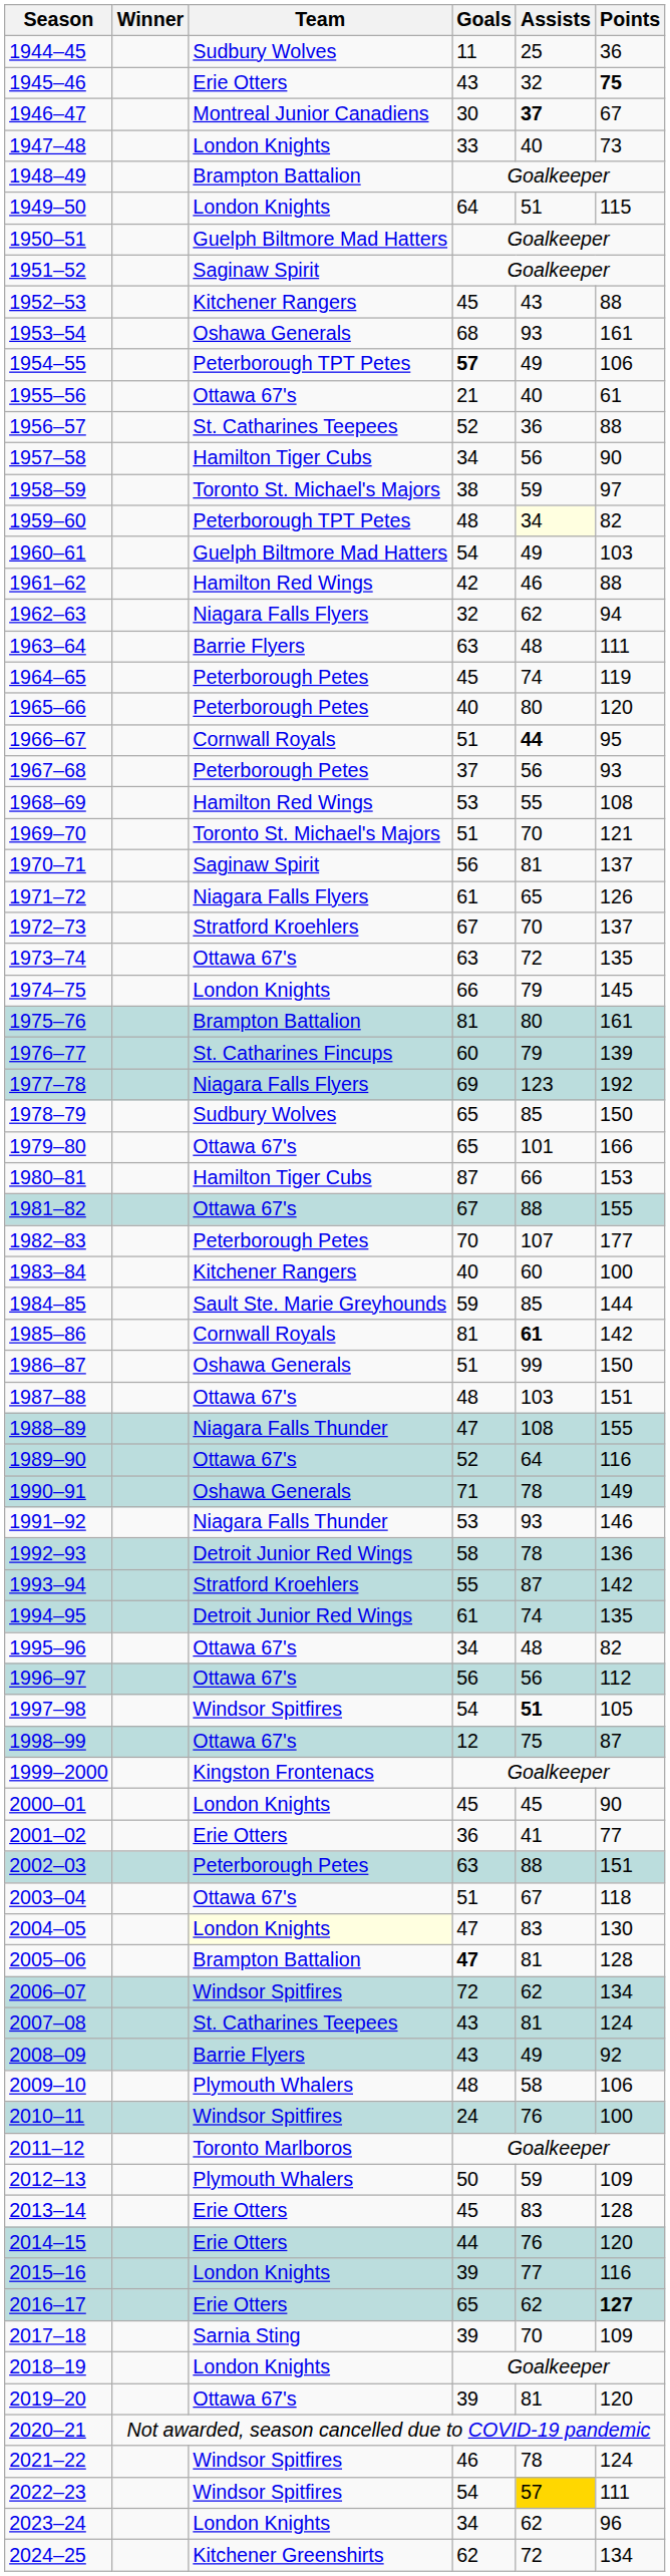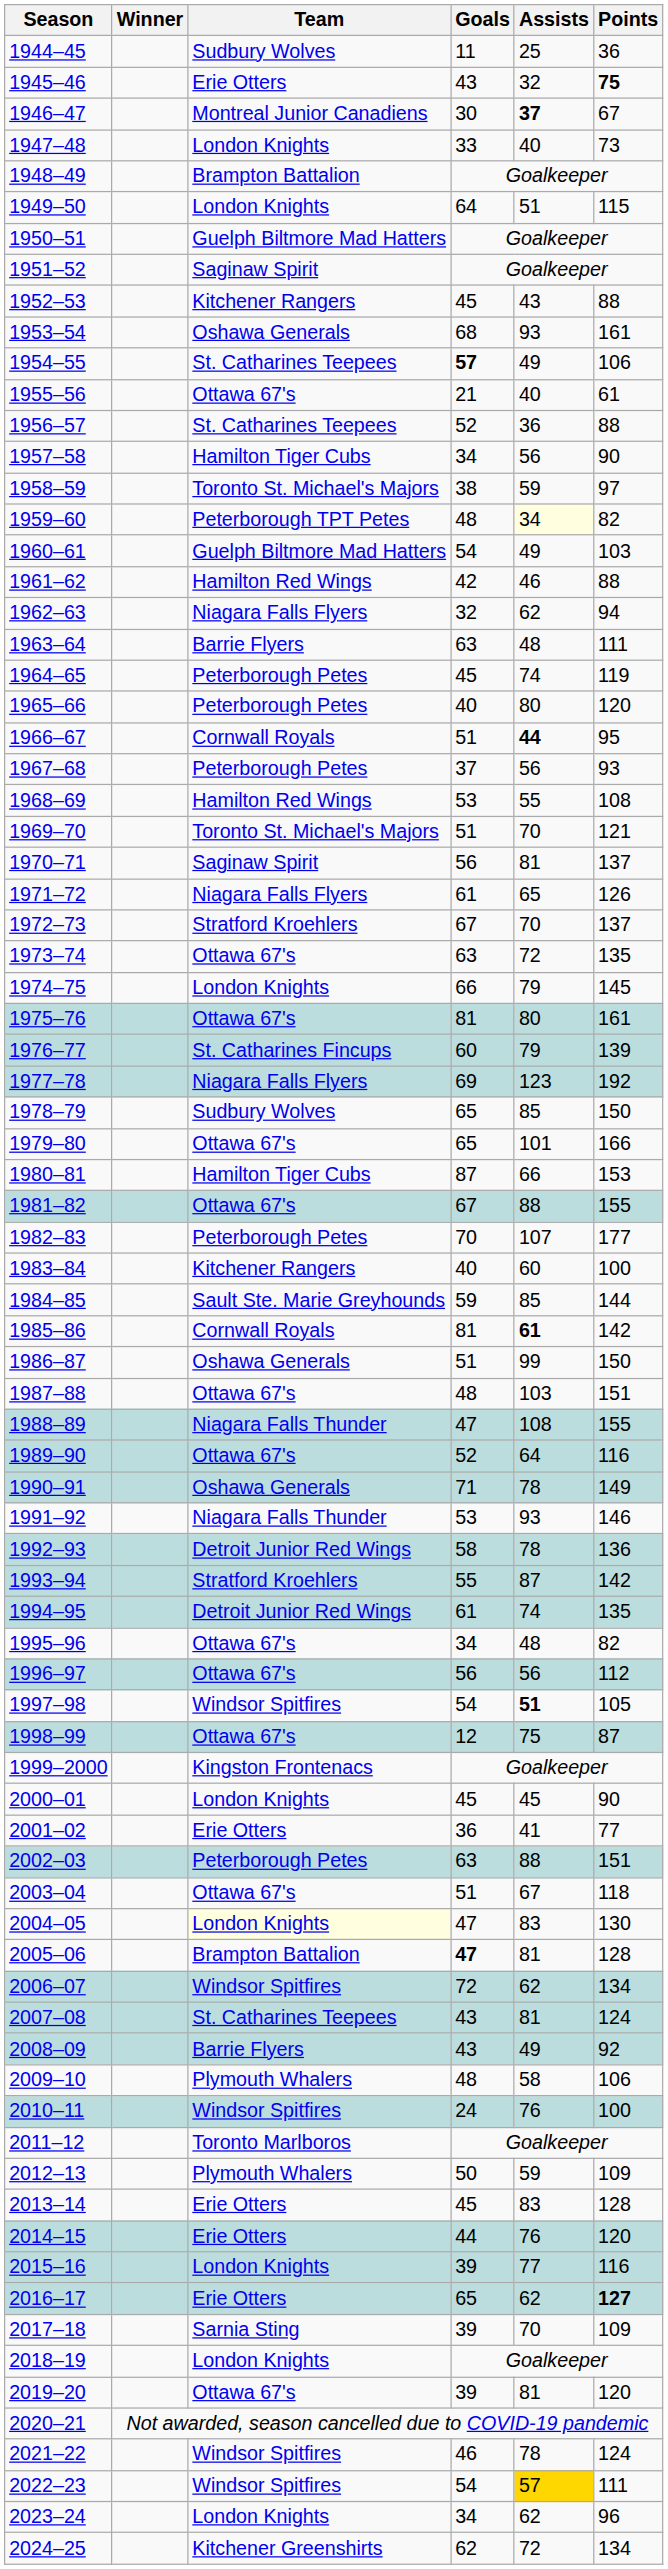1954–55 | Team: Peterborough TPT Petes -> St. Catharines Teepees
1975–76 | Team: Brampton Battalion -> Ottawa 67's
